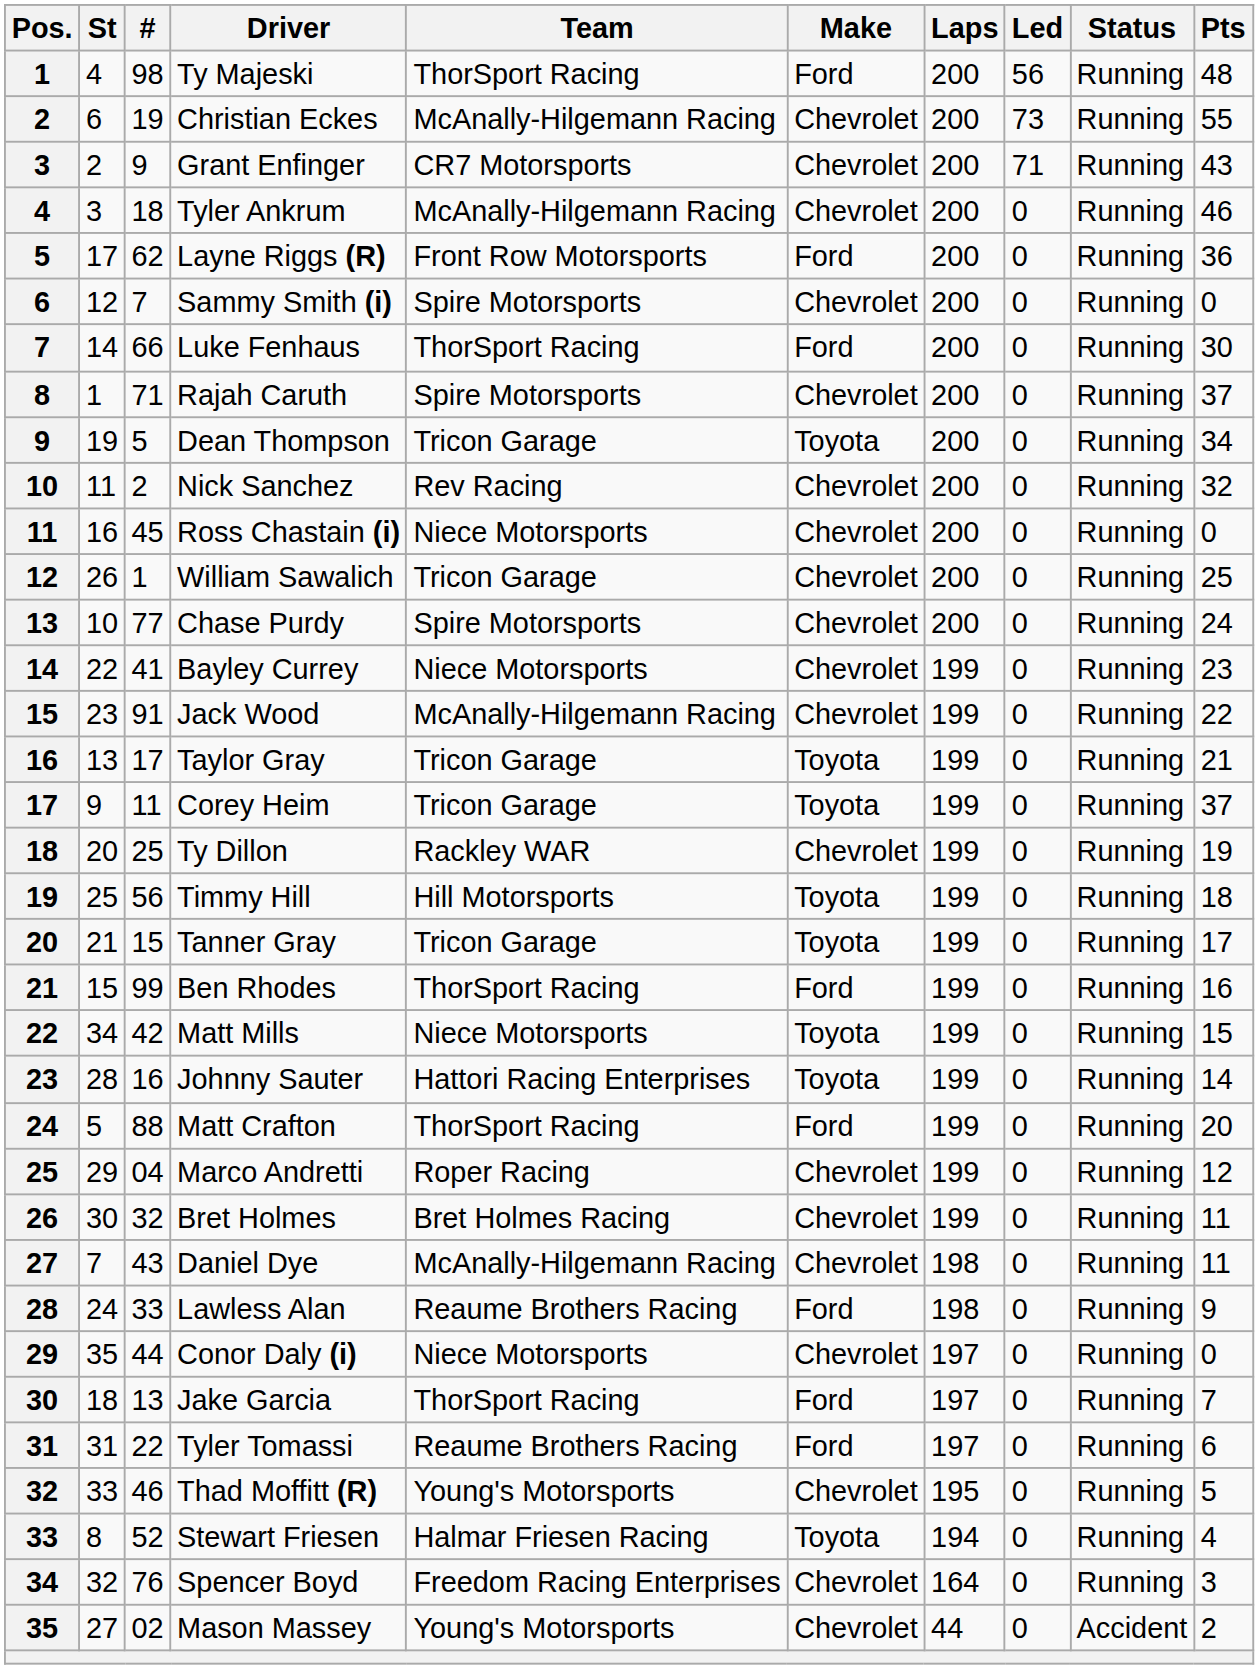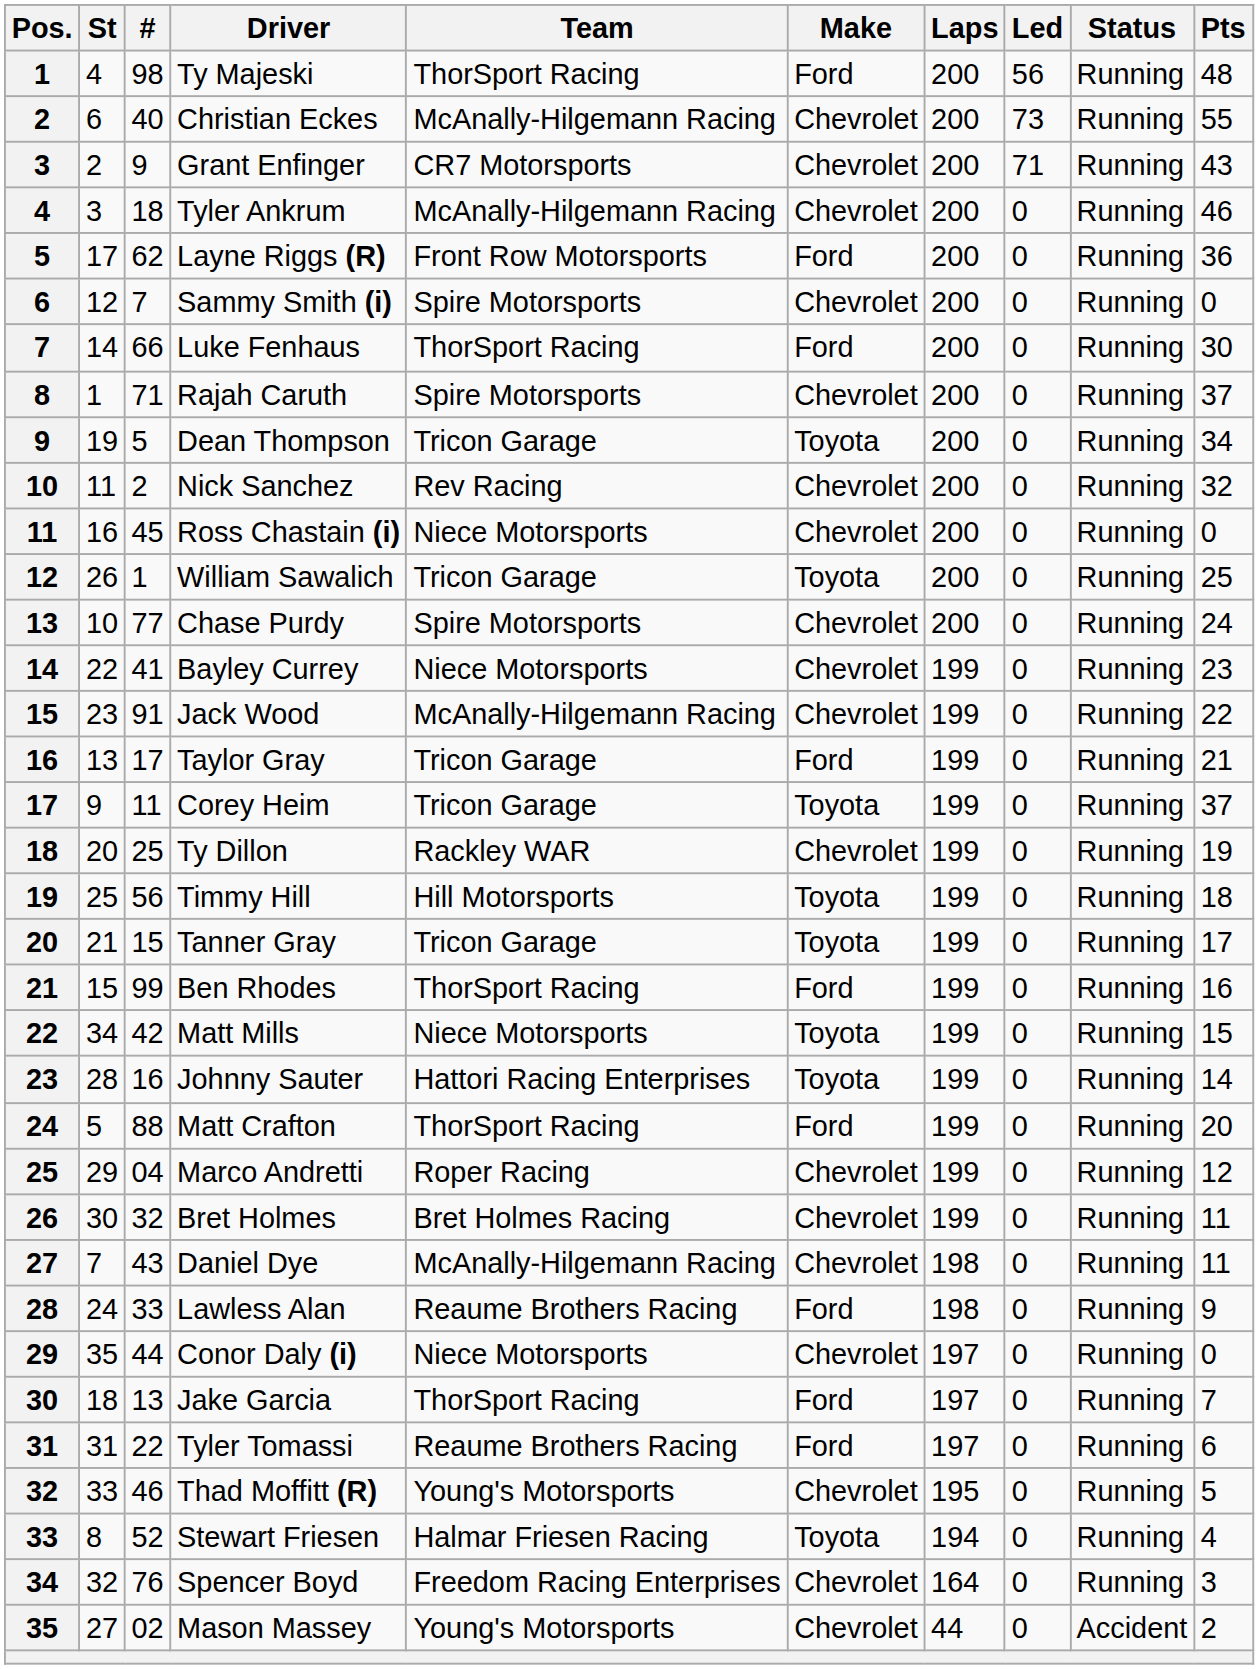Christian Eckes | #: 19 -> 40
William Sawalich | Make: Chevrolet -> Toyota
Taylor Gray | Make: Toyota -> Ford
